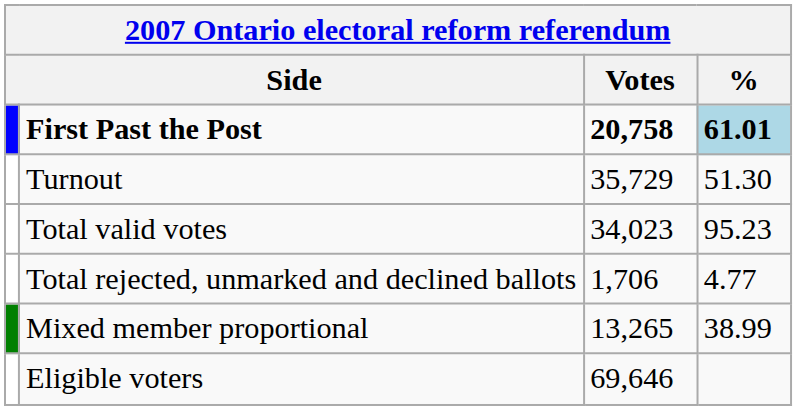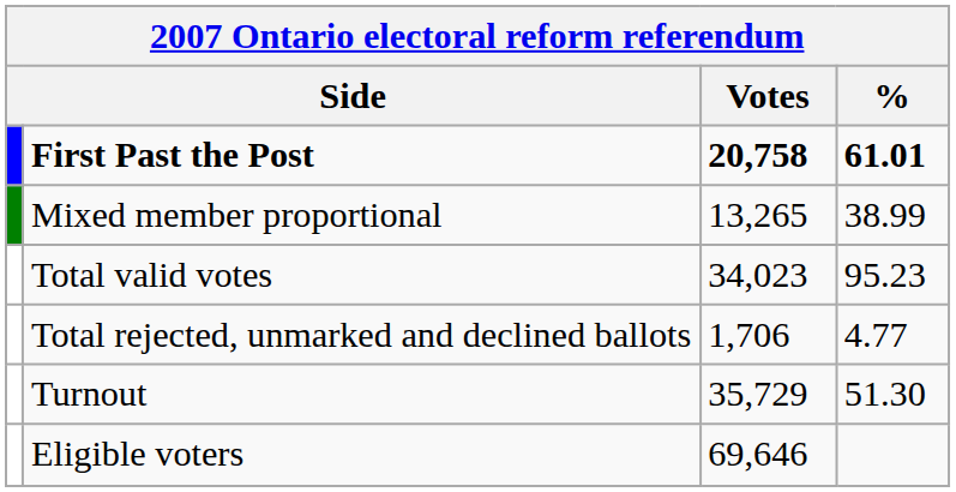First Past the Post | %: lightblue background -> no background
rows swapped: Mixed member proportional <-> Turnout
